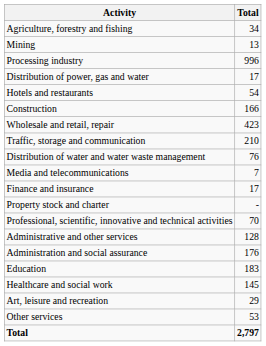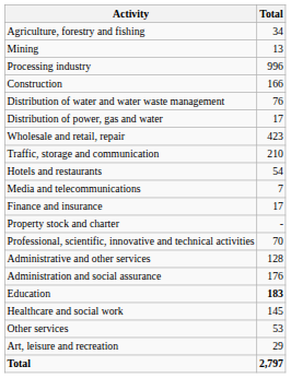rows swapped: Distribution of power, gas and water <-> Construction
rows swapped: Distribution of water and water waste management <-> Hotels and restaurants
Education | Total: normal -> bold
rows swapped: Art, leisure and recreation <-> Other services
